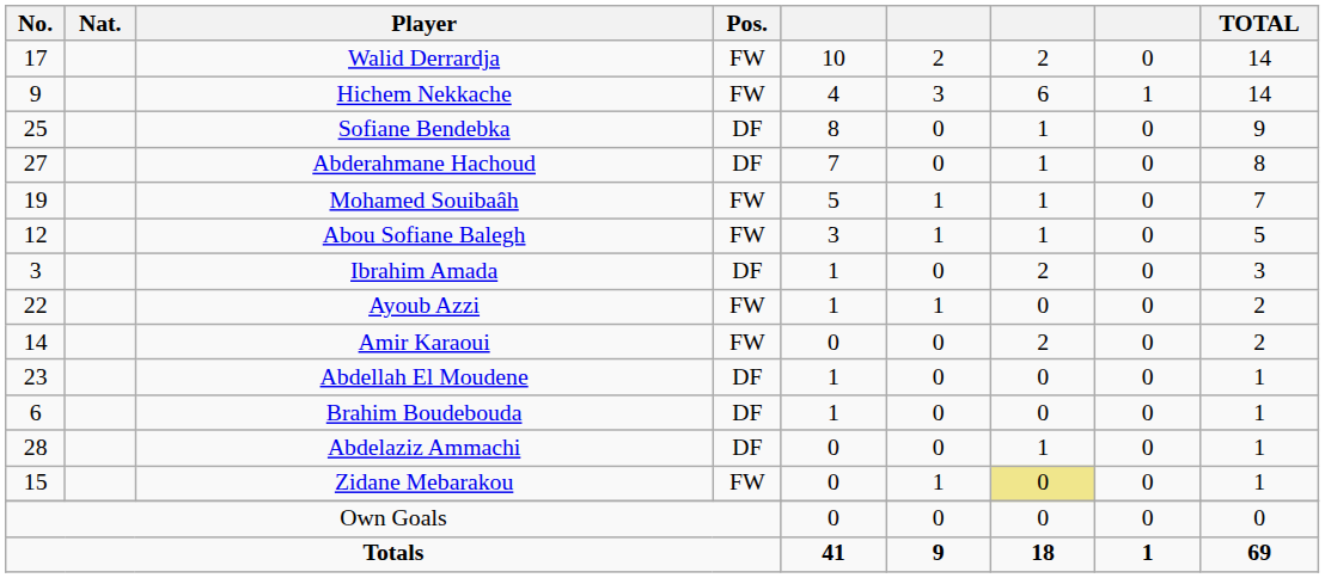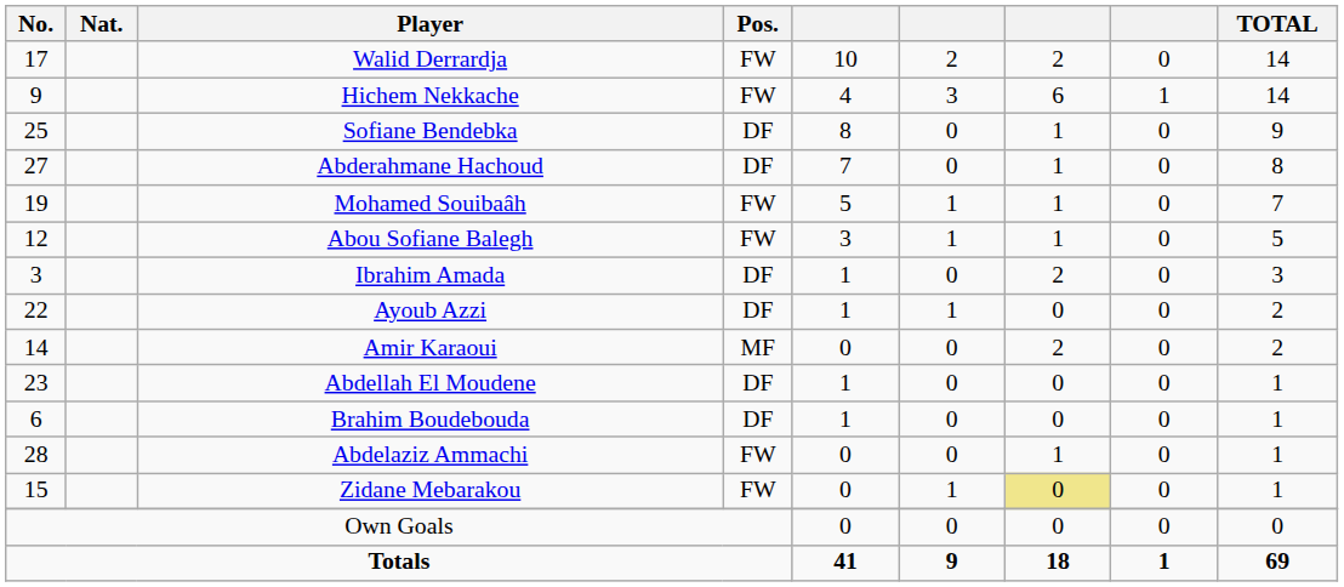Ayoub Azzi | Pos.: FW -> DF
Amir Karaoui | Pos.: FW -> MF
Abdelaziz Ammachi | Pos.: DF -> FW
